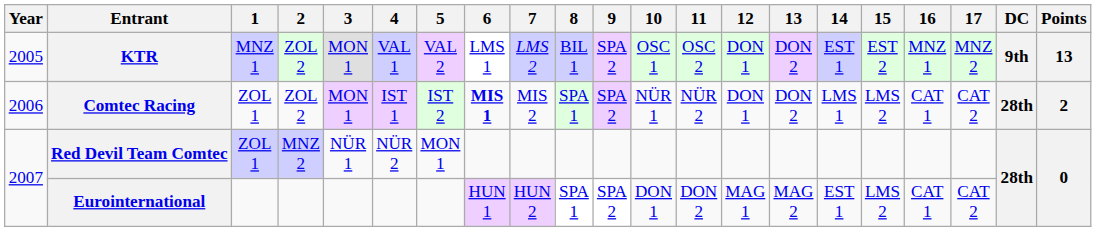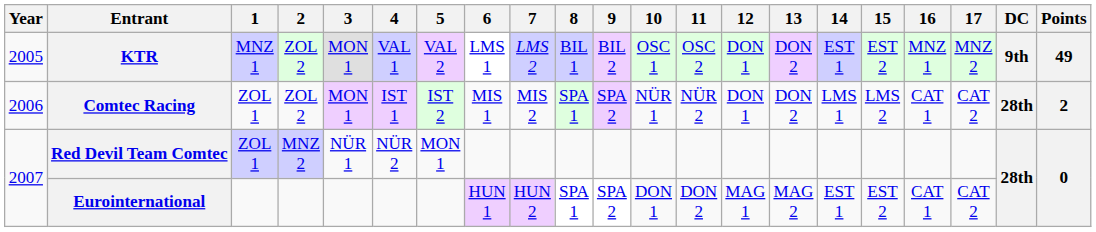KTR | 9: SPA 2 -> BIL 2
KTR | Points: 13 -> 49
Comtec Racing | 6: bold -> normal
Eurointernational | 15: LMS 2 -> EST 2
